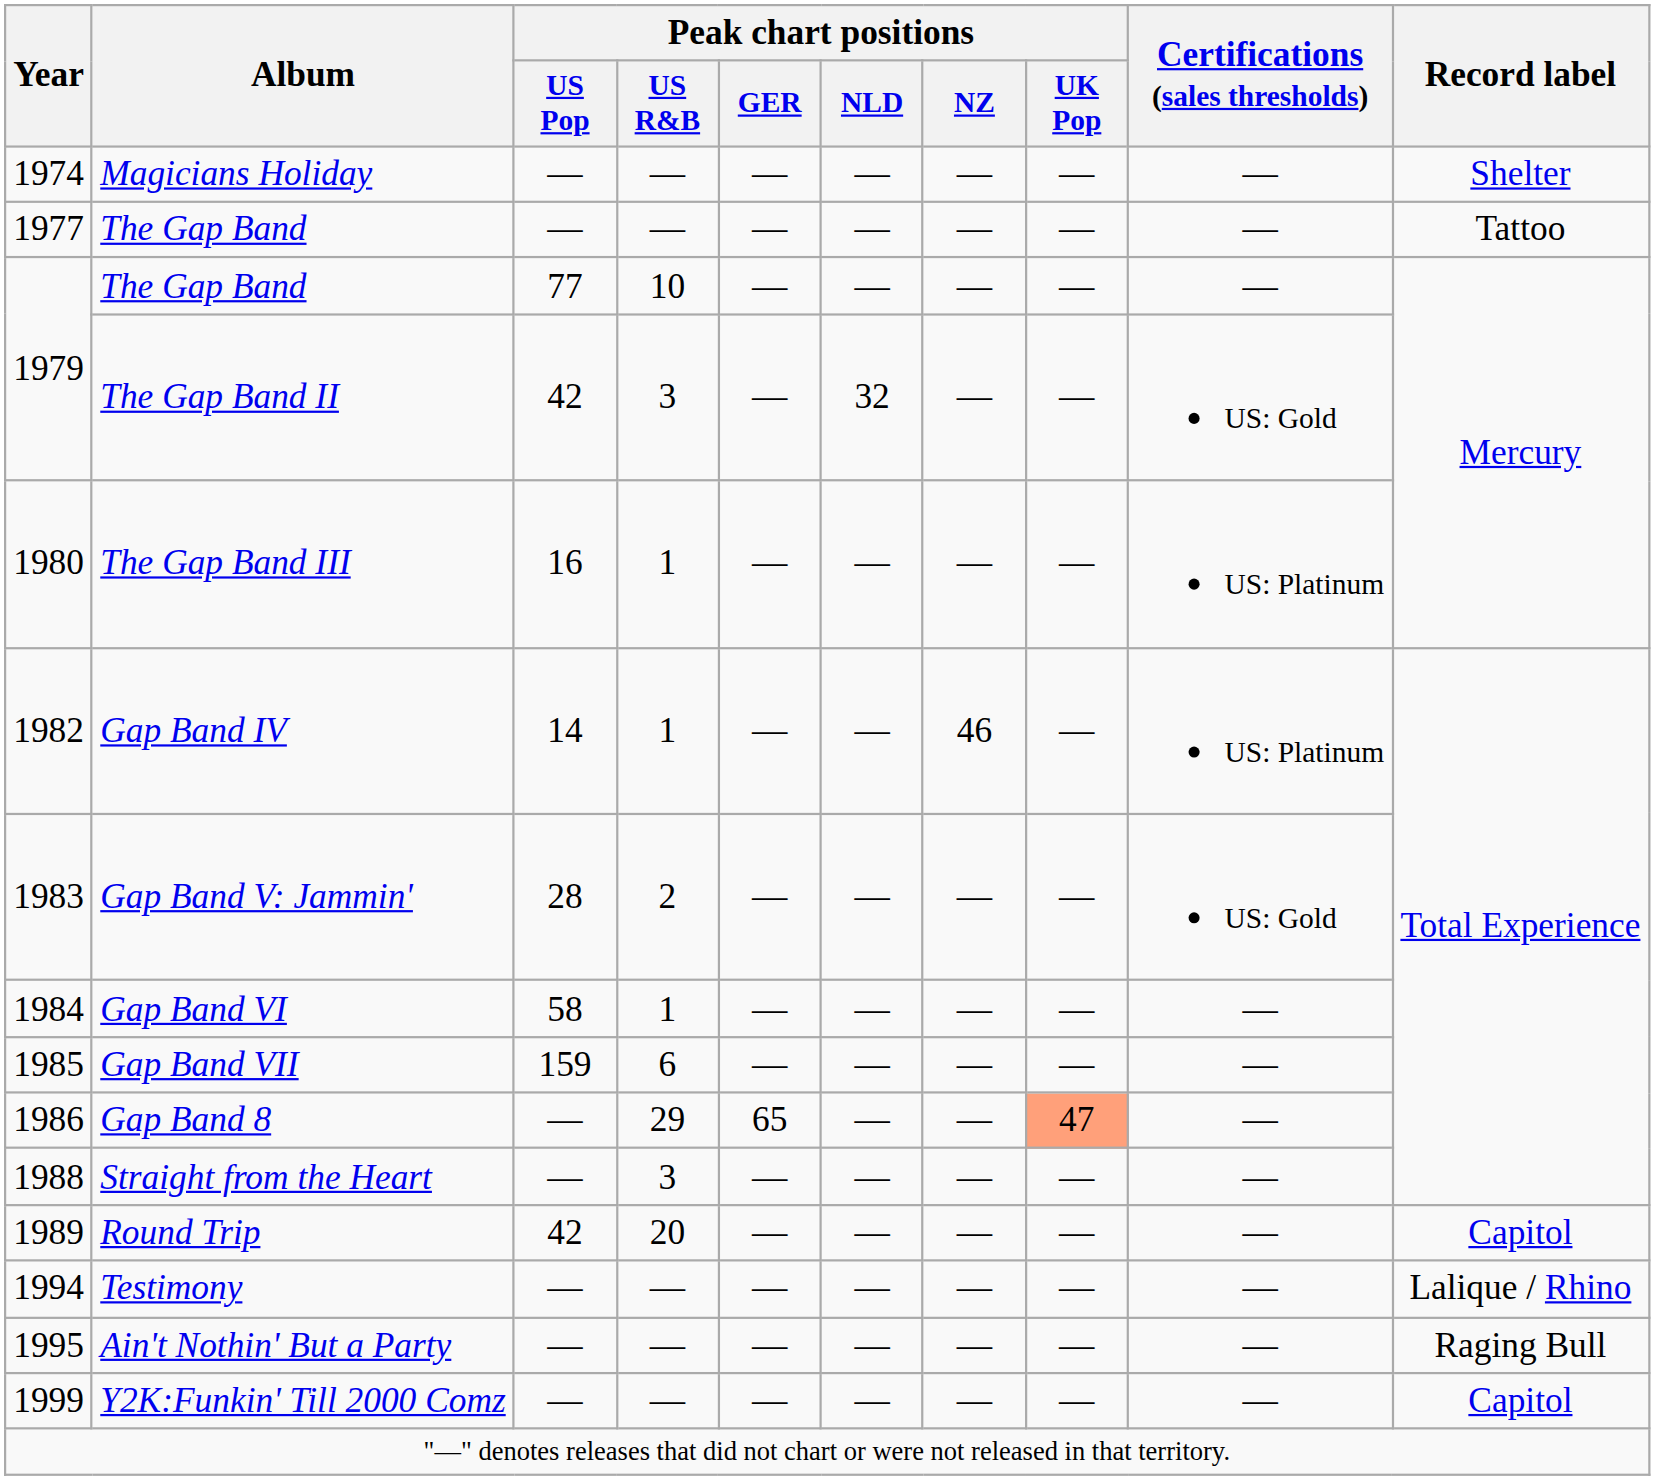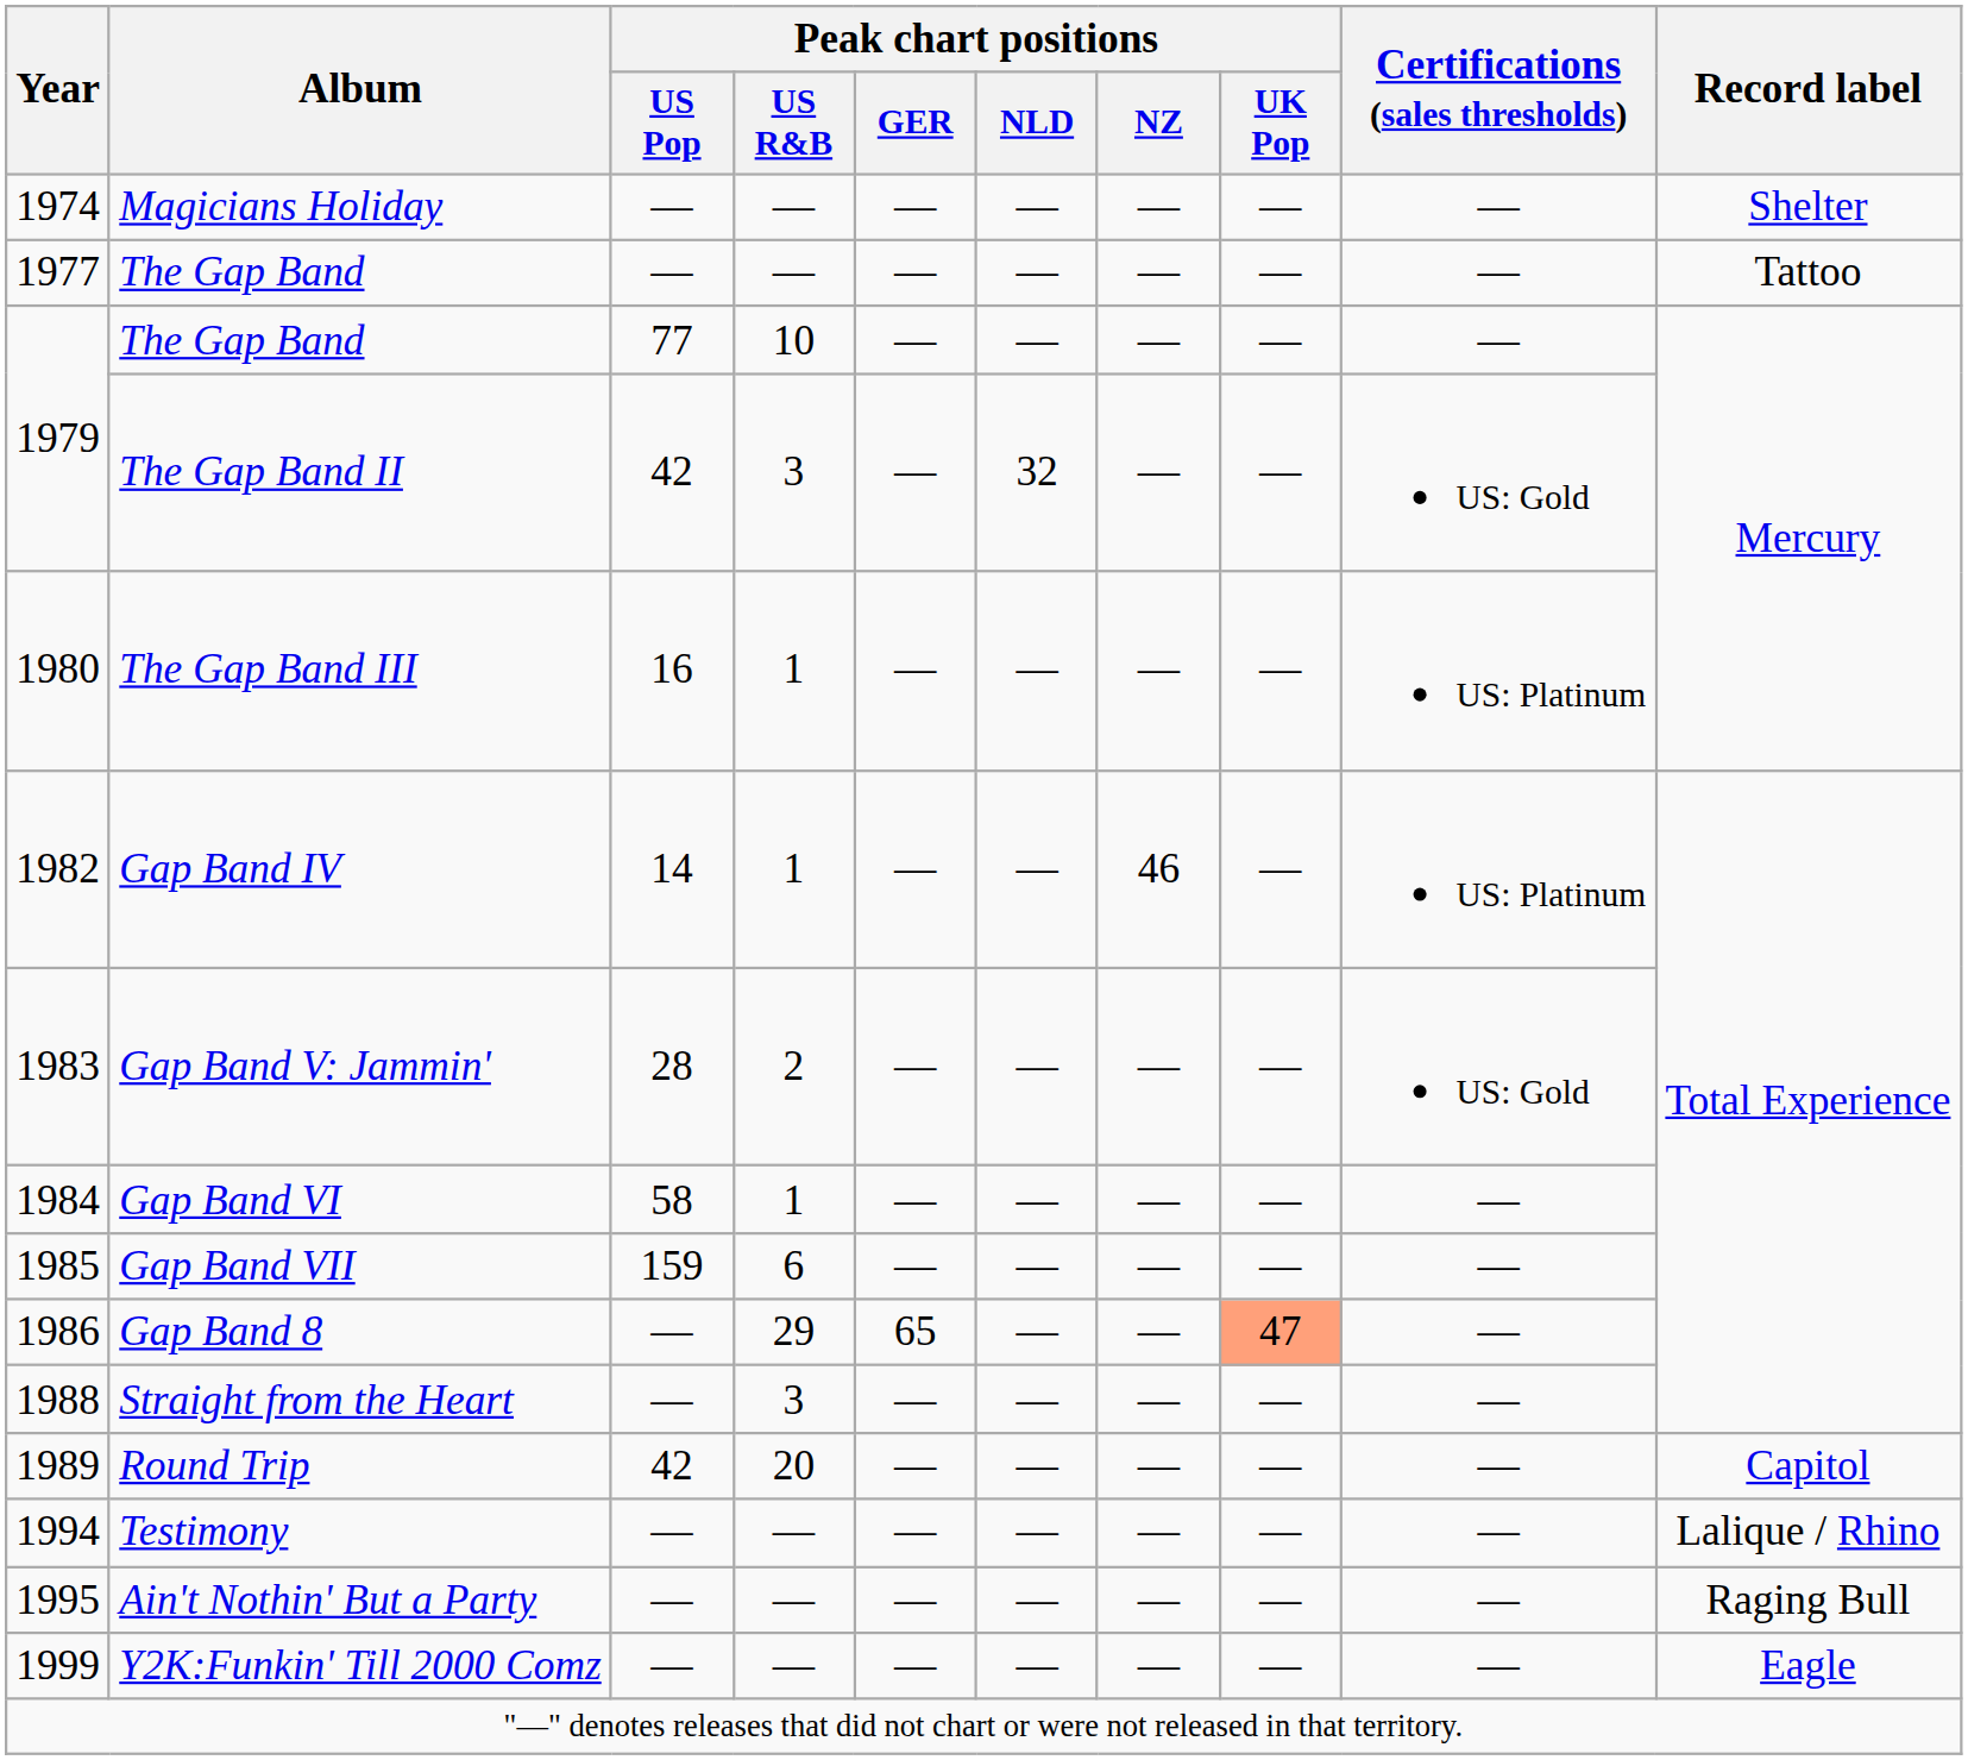Y2K:Funkin' Till 2000 Comz | Record label: Capitol -> Eagle
